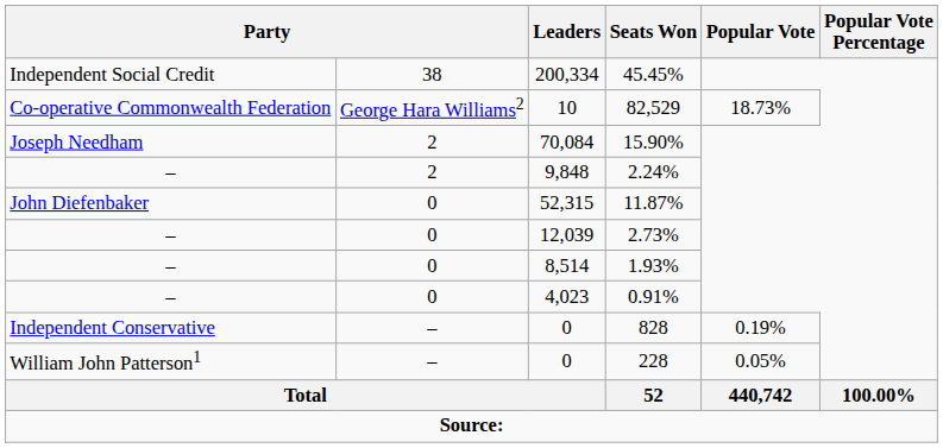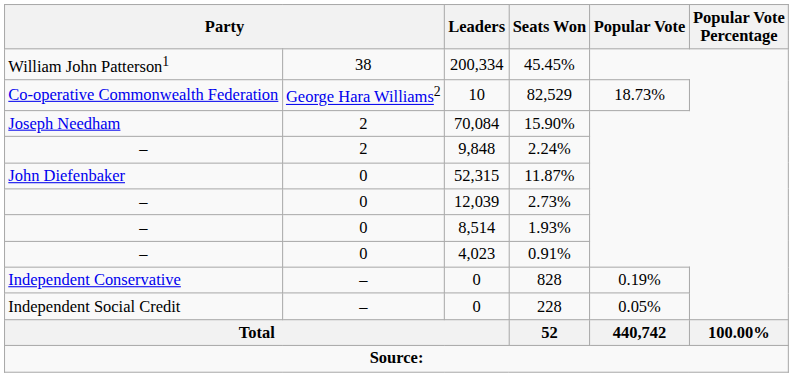45.45% | column 1: Independent Social Credit -> William John Patterson1
228 | column 1: William John Patterson1 -> Independent Social Credit
